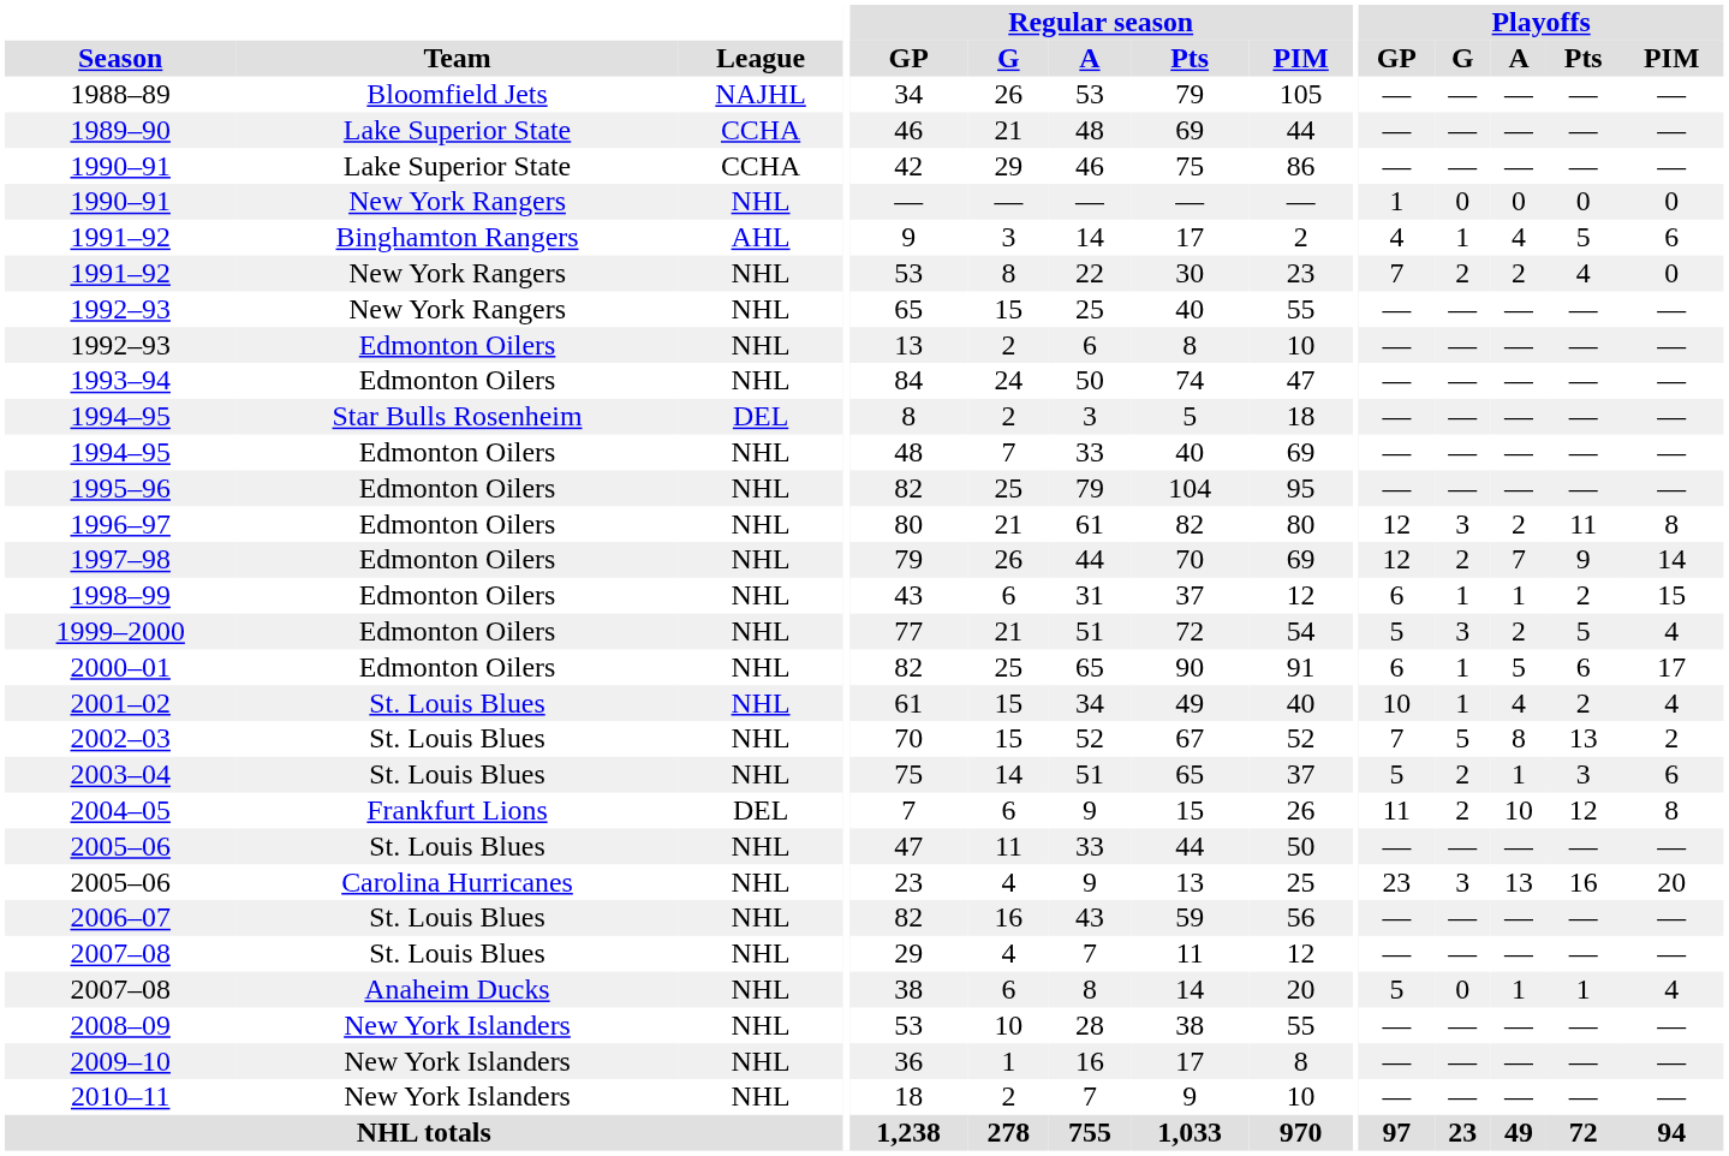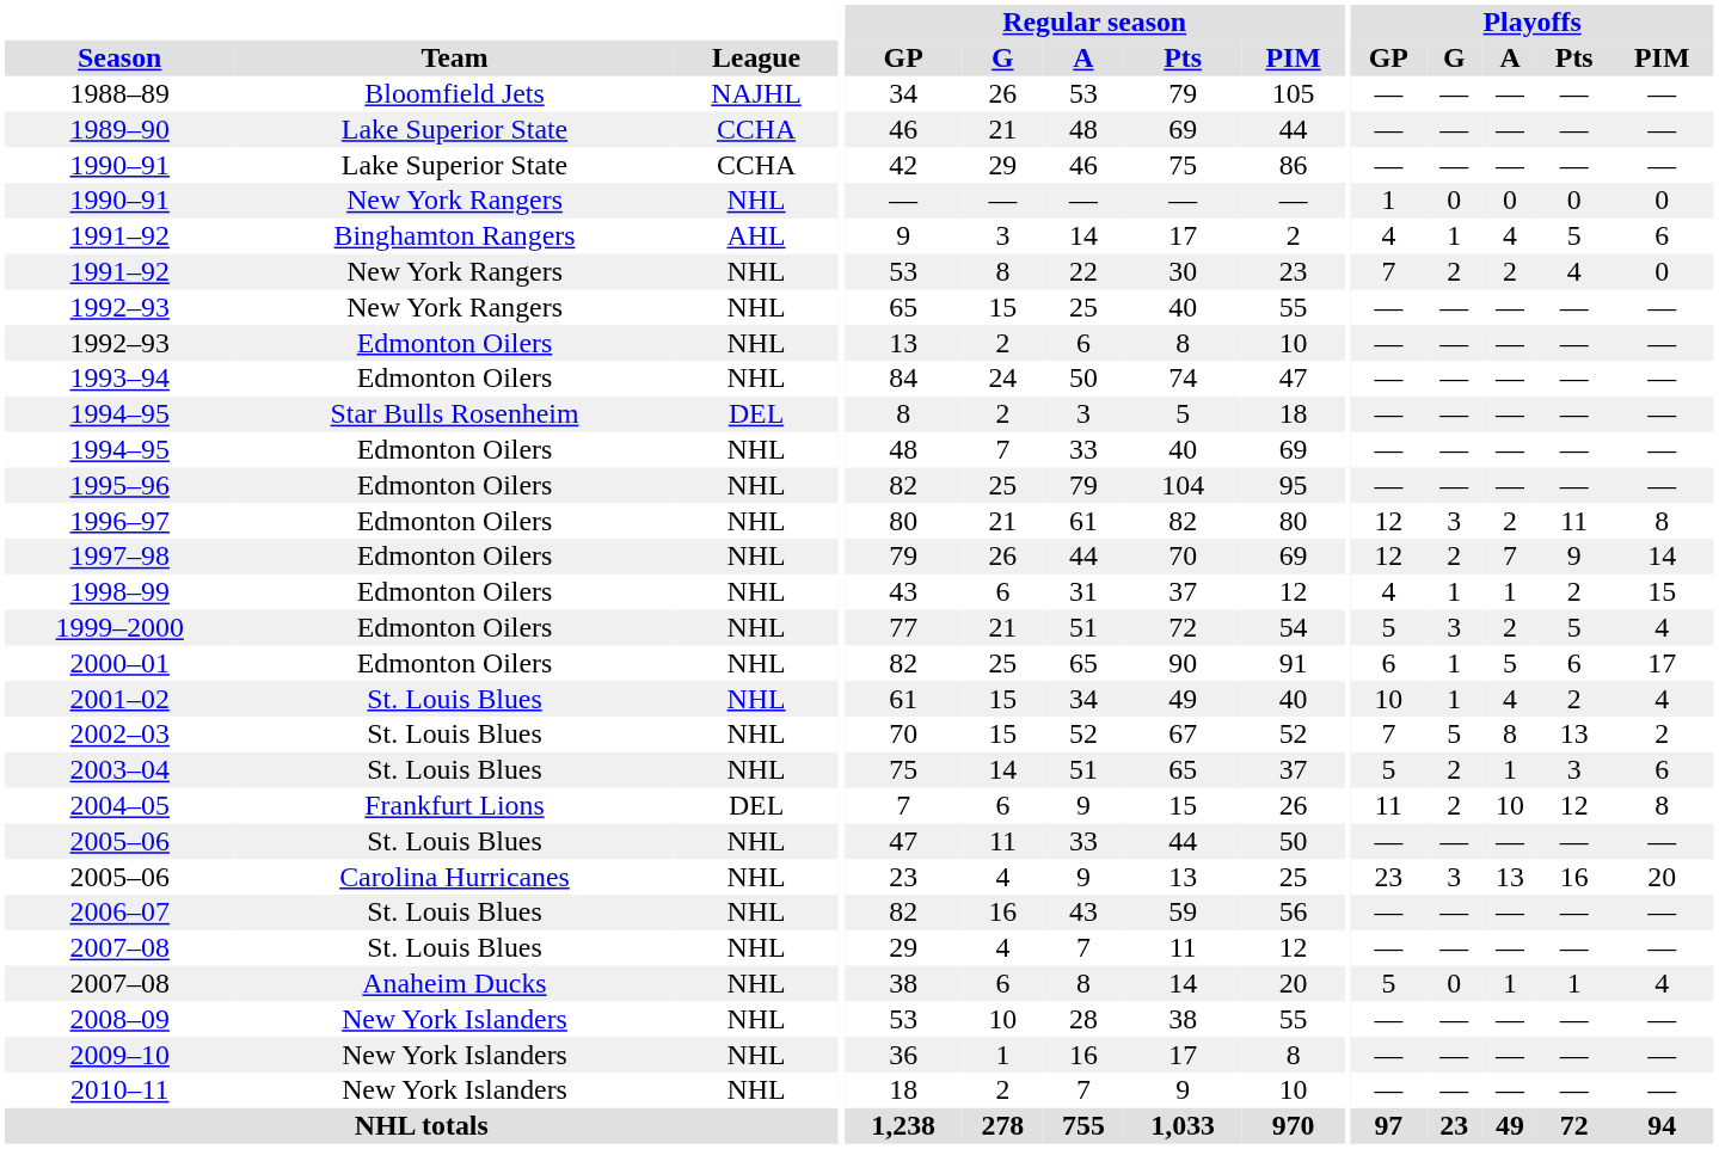1998–99 | Playoffs / GP: 6 -> 4
